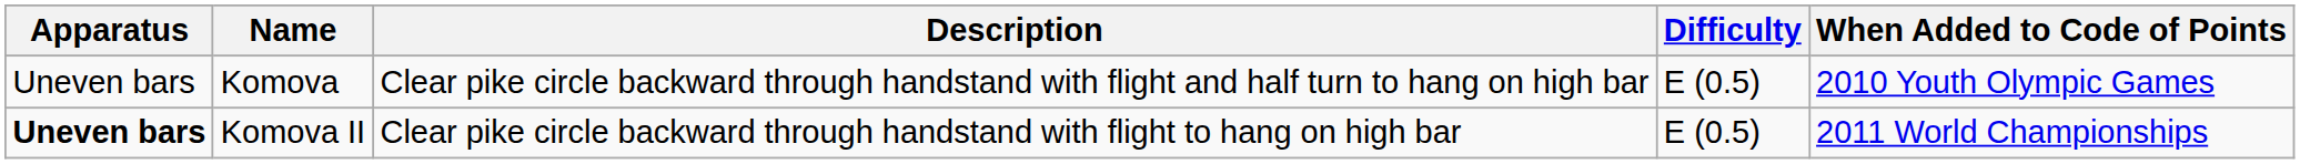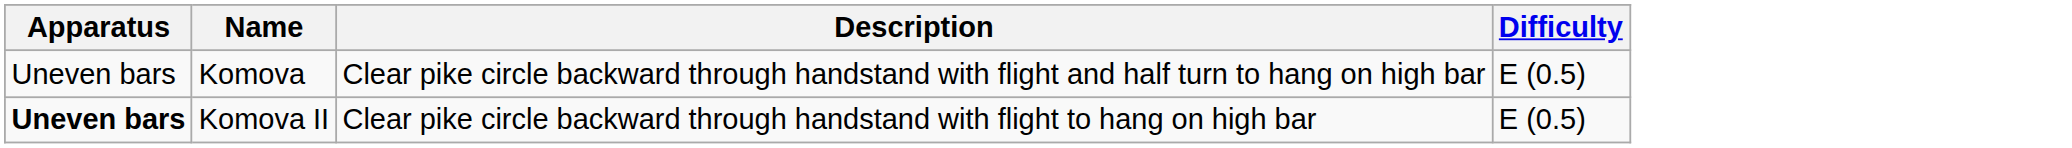- column: When Added to Code of Points | 2010 Youth Olympic Games | 2011 World Championships
